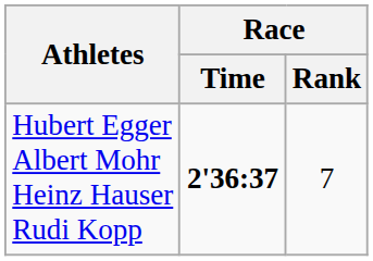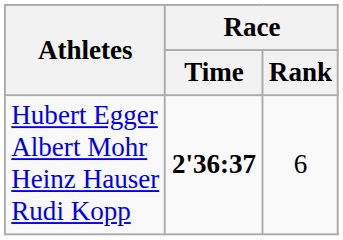Hubert Egger Albert Mohr Heinz Hauser Rudi Kopp | Race / Rank: 7 -> 6
